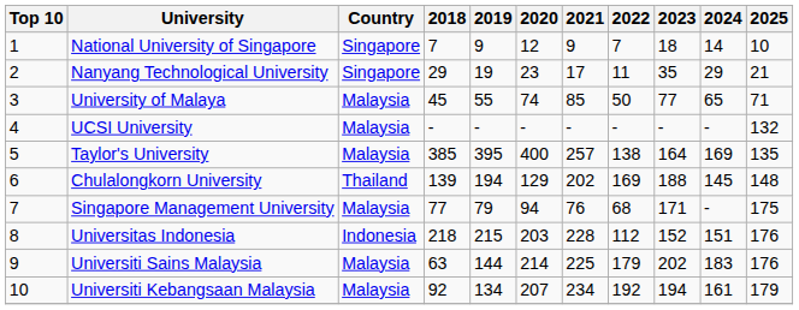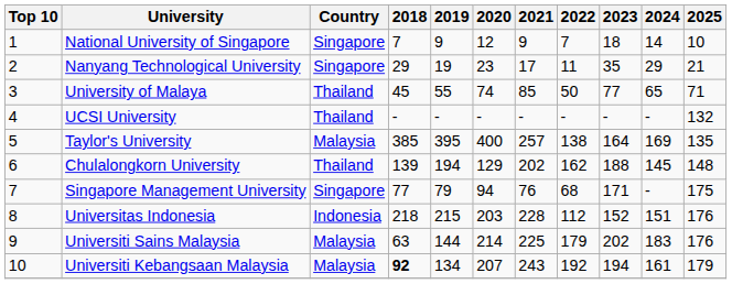University of Malaya | Country: Malaysia -> Thailand
UCSI University | Country: Malaysia -> Thailand
Chulalongkorn University | 2022: 169 -> 162
Singapore Management University | Country: Malaysia -> Singapore
Universiti Kebangsaan Malaysia | 2018: normal -> bold
Universiti Kebangsaan Malaysia | 2021: 234 -> 243
